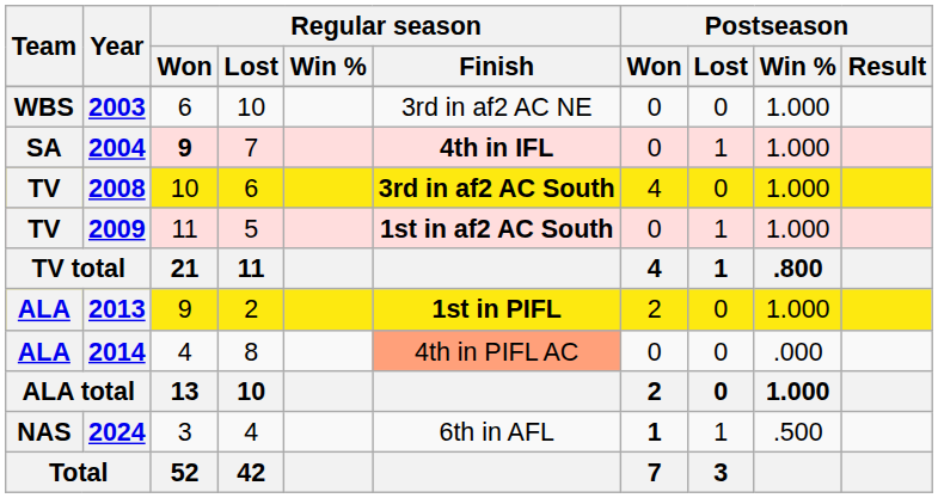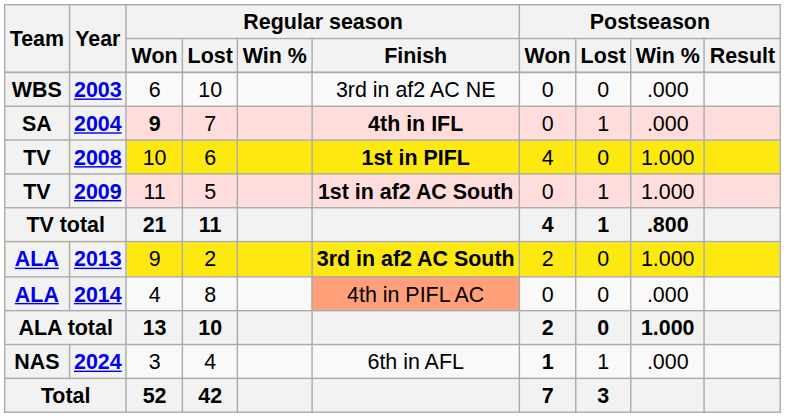2003 | Postseason / Win %: 1.000 -> .000
2004 | Postseason / Win %: 1.000 -> .000
2008 | Regular season / Finish: 3rd in af2 AC South -> 1st in PIFL
2013 | Regular season / Finish: 1st in PIFL -> 3rd in af2 AC South
2024 | Postseason / Win %: .500 -> .000
